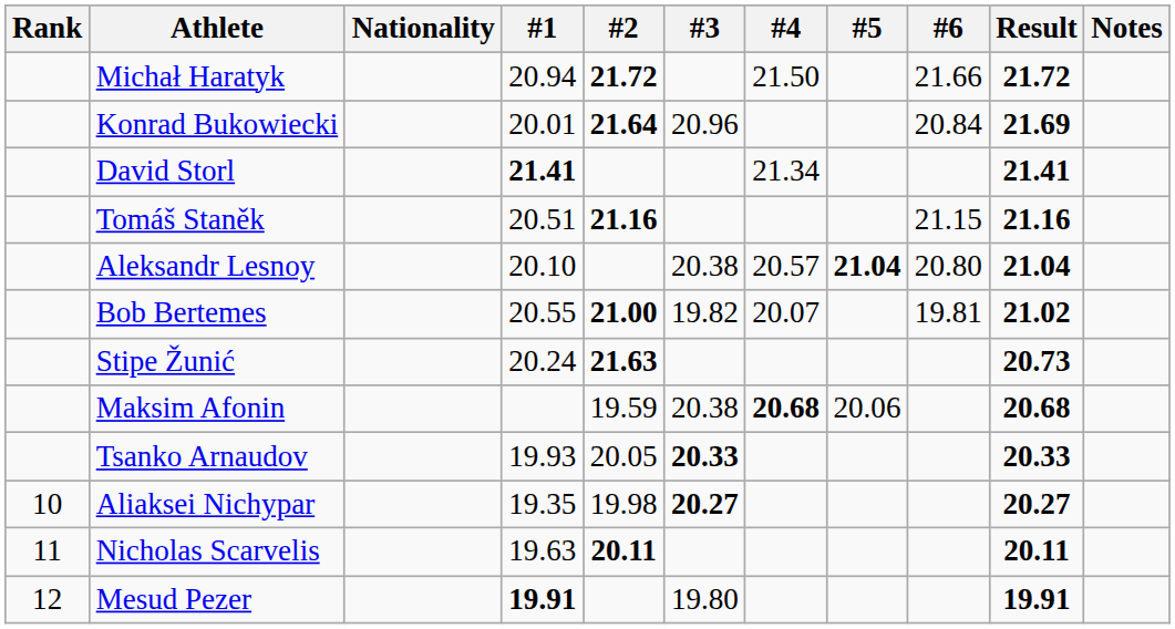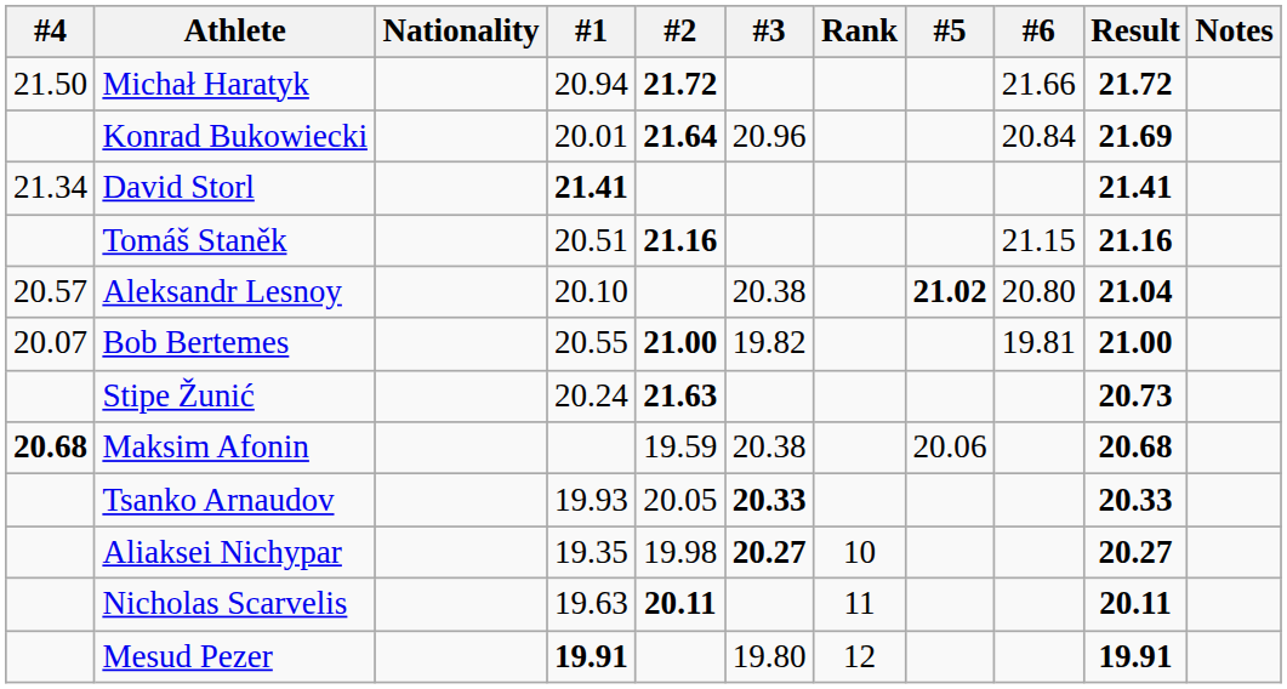columns swapped: Rank <-> #4
Aleksandr Lesnoy | #5: 21.04 -> 21.02
Bob Bertemes | Result: 21.02 -> 21.00
